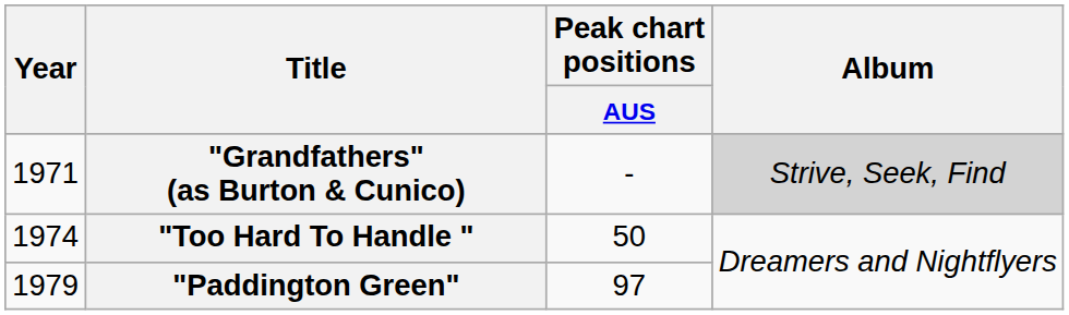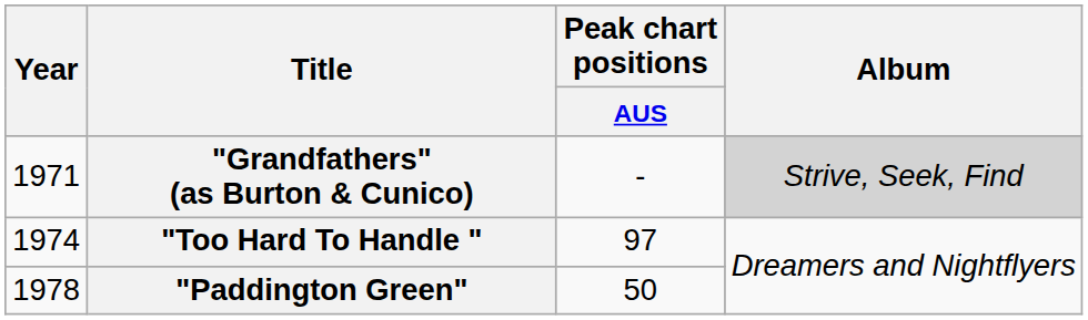"Too Hard To Handle " | Peak chart positions / AUS: 50 -> 97
"Paddington Green" | Year: 1979 -> 1978
"Paddington Green" | Peak chart positions / AUS: 97 -> 50
